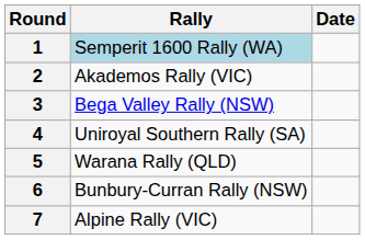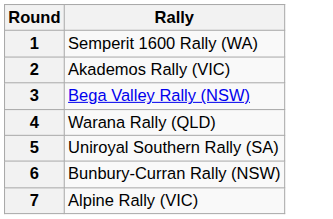- column: Date
1 | Rally: lightblue background -> no background
4 | Rally: Uniroyal Southern Rally (SA) -> Warana Rally (QLD)
5 | Rally: Warana Rally (QLD) -> Uniroyal Southern Rally (SA)
